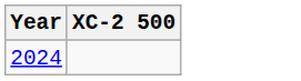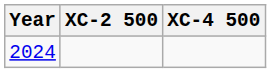+ column: XC-4 500
